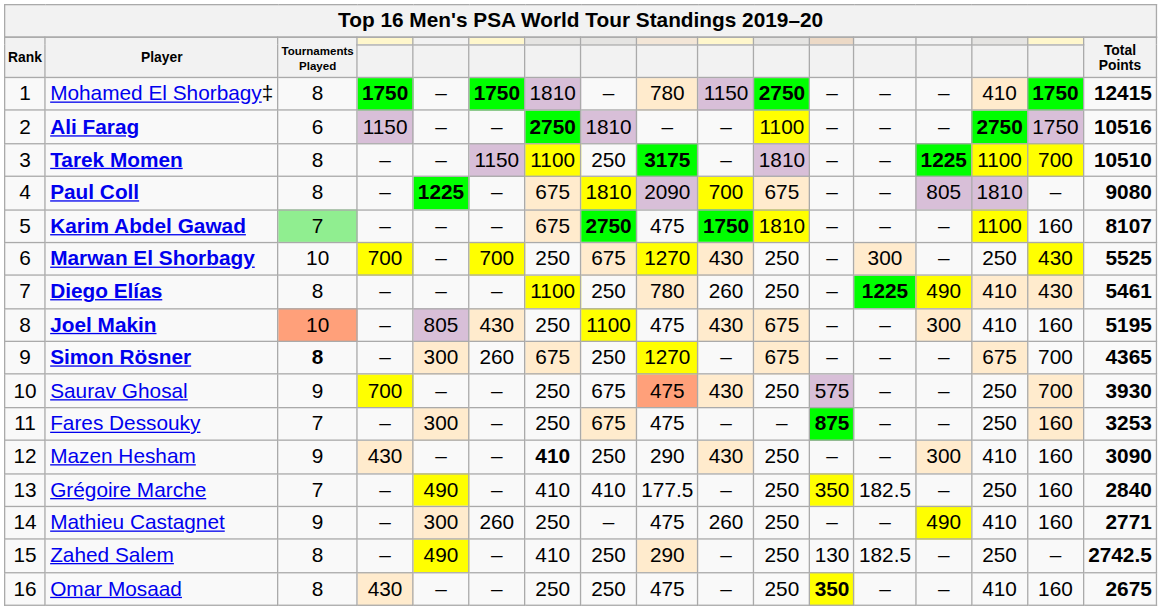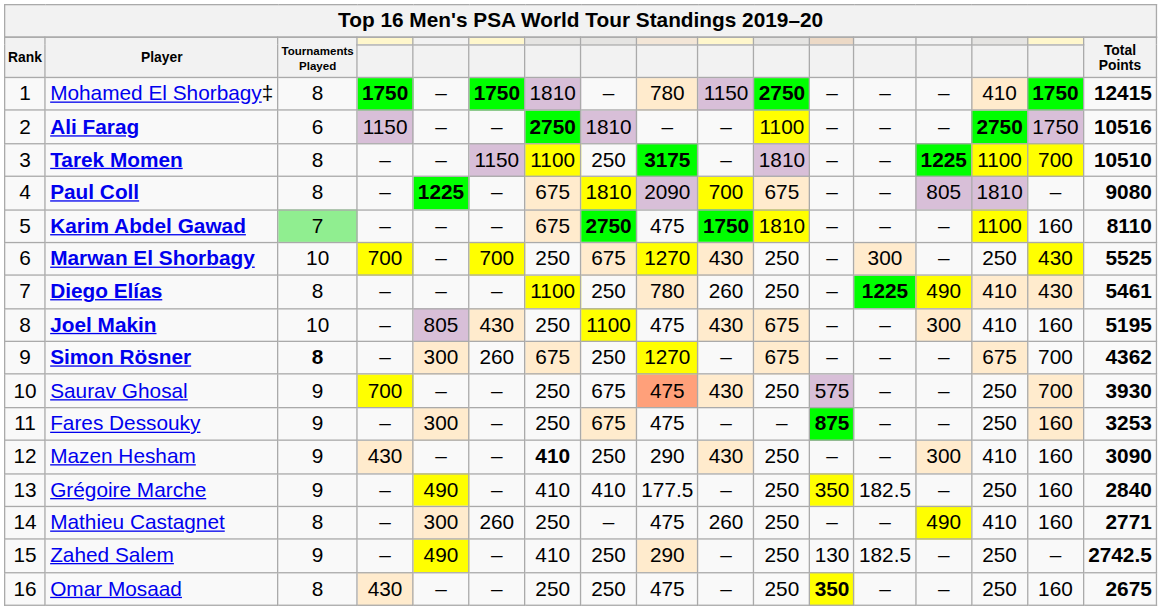Karim Abdel Gawad | Total Points: 8107 -> 8110
Joel Makin | Tournaments Played: lightsalmon background -> no background
Simon Rösner | Total Points: 4365 -> 4362
Fares Dessouky | Tournaments Played: 7 -> 9
Grégoire Marche | Tournaments Played: 7 -> 9
Mathieu Castagnet | Tournaments Played: 9 -> 8
Zahed Salem | Tournaments Played: 8 -> 9
Omar Mosaad | column 15: 410 -> 250
